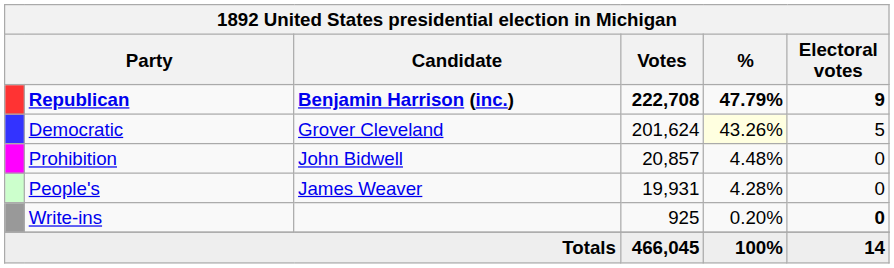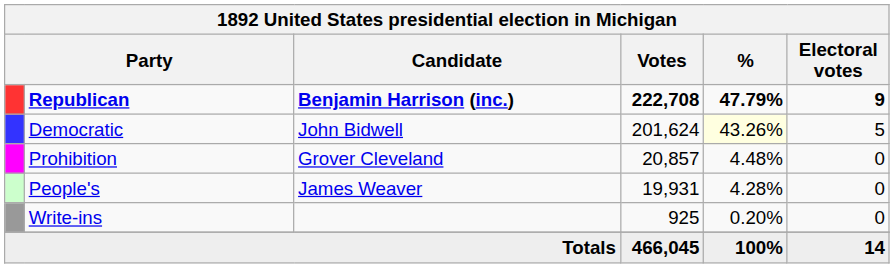Democratic | Candidate: Grover Cleveland -> John Bidwell
Prohibition | Candidate: John Bidwell -> Grover Cleveland
Write-ins | Electoral votes: bold -> normal
